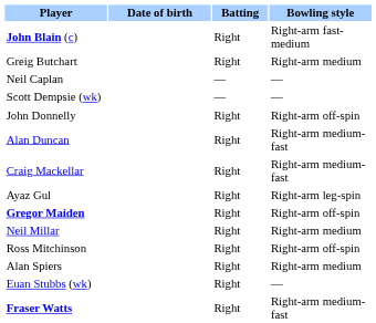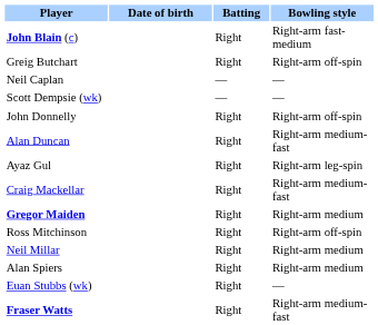Greig Butchart | Bowling style: Right-arm medium -> Right-arm off-spin
rows swapped: Ayaz Gul <-> Craig Mackellar
Gregor Maiden | Bowling style: Right-arm off-spin -> Right-arm medium
rows swapped: Neil Millar <-> Ross Mitchinson
